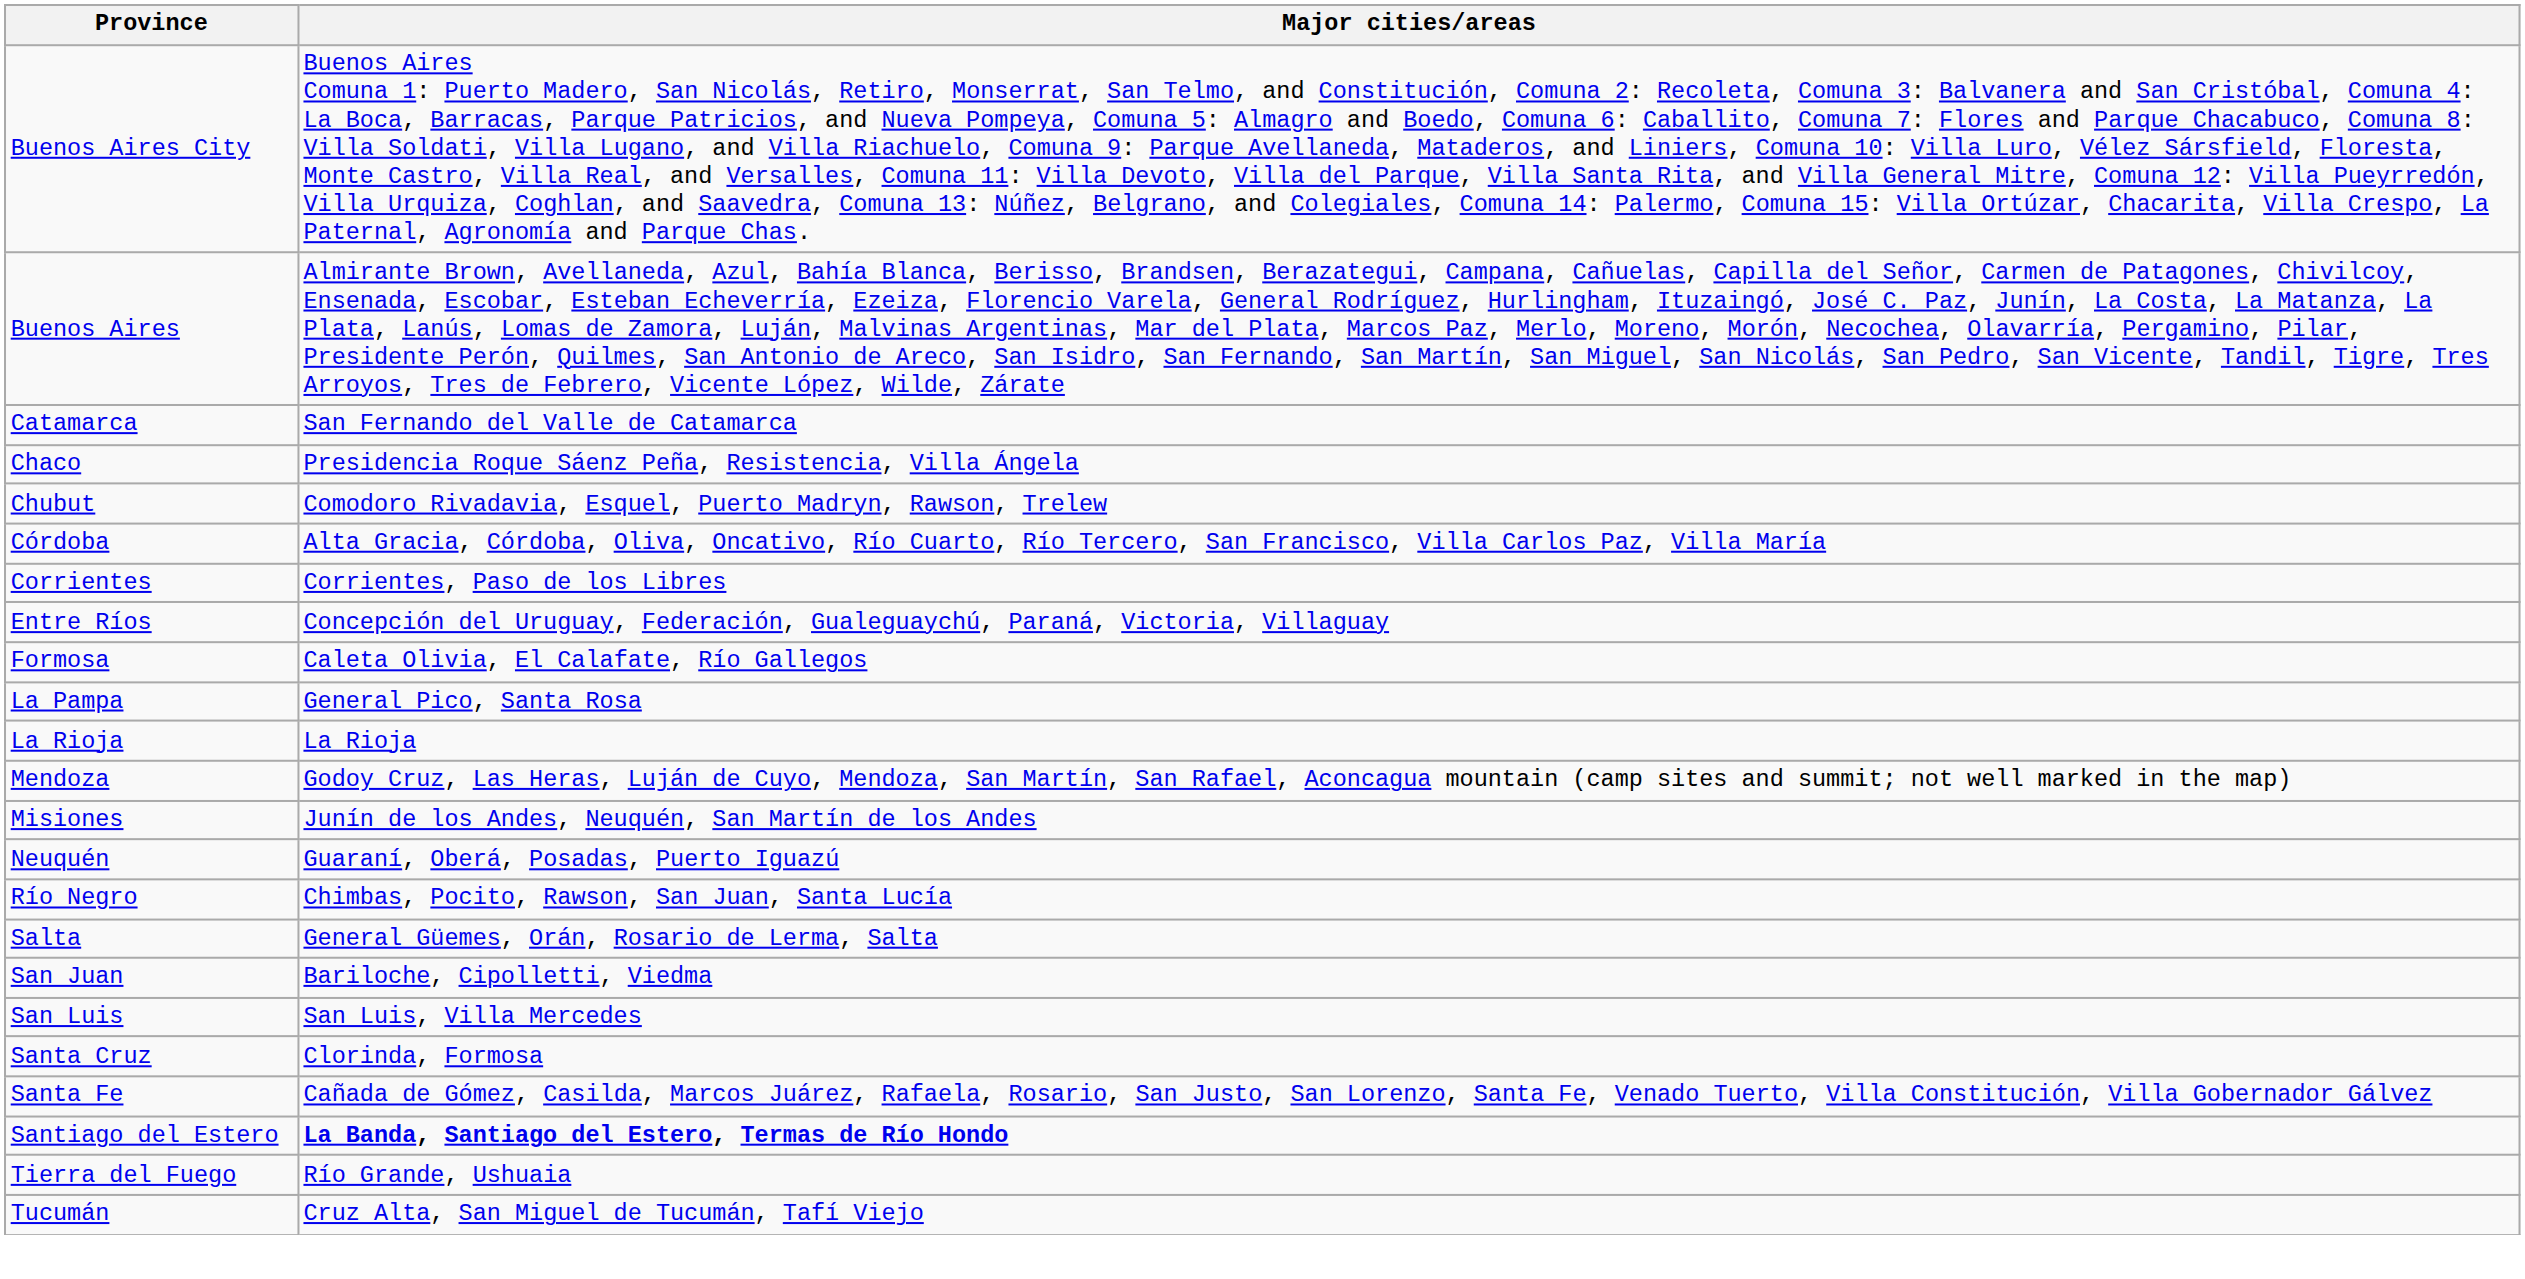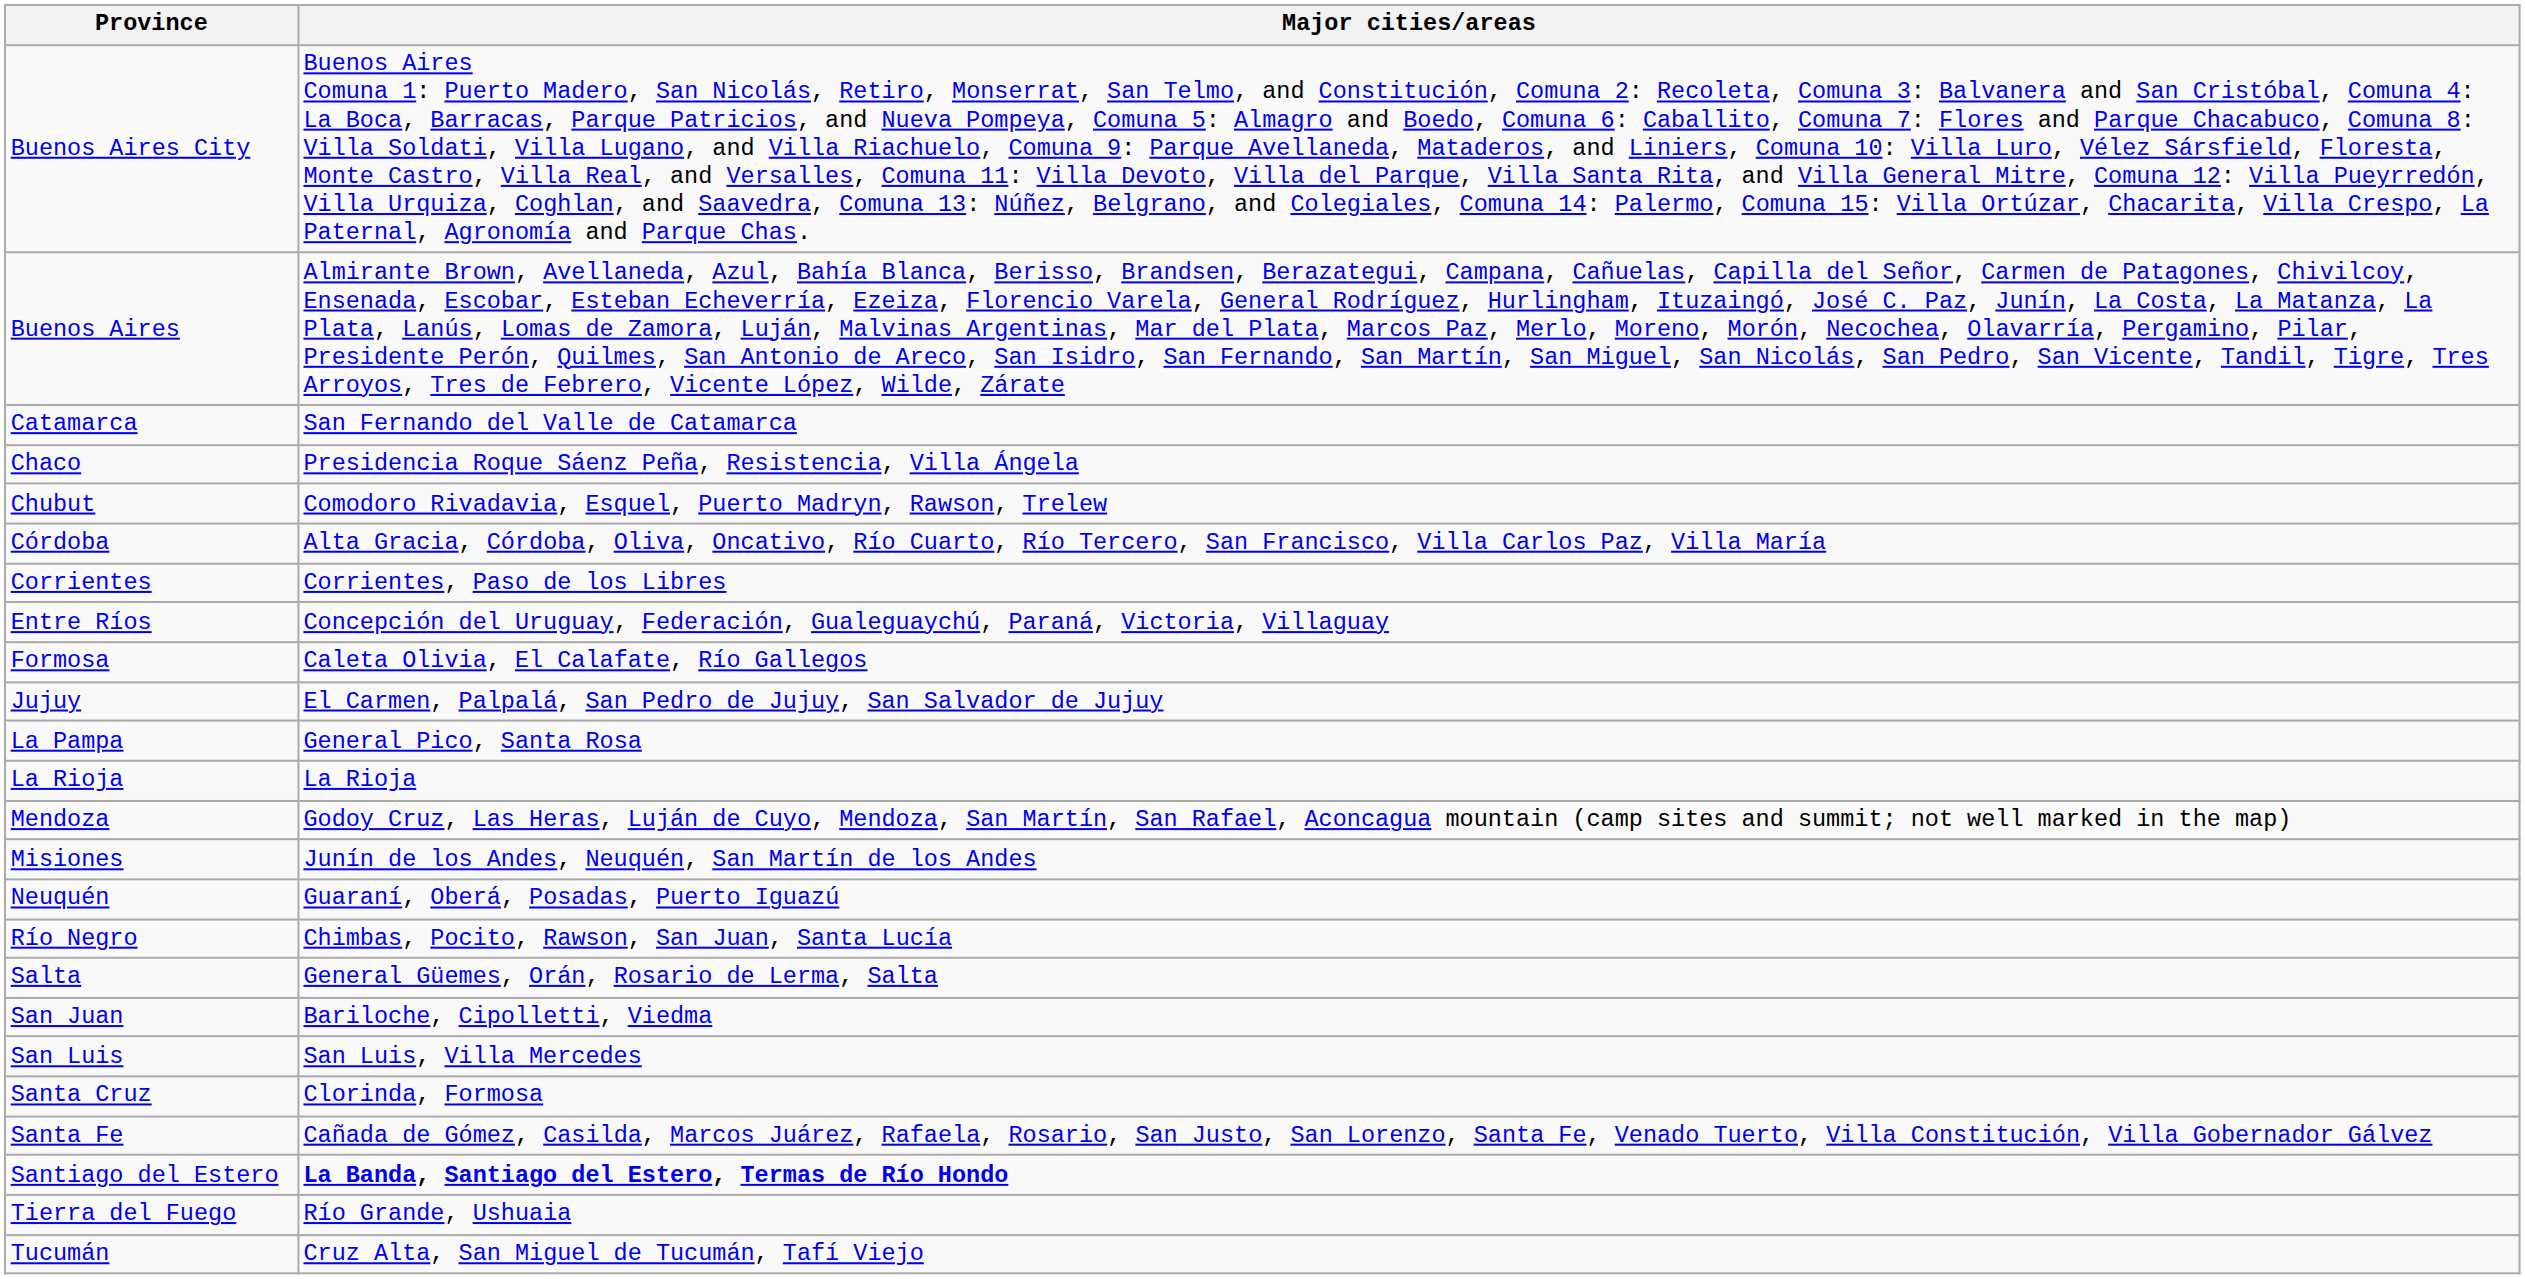+ row: Jujuy | El Carmen, Palpalá, San Pedro de Jujuy, San Salvador de Jujuy
